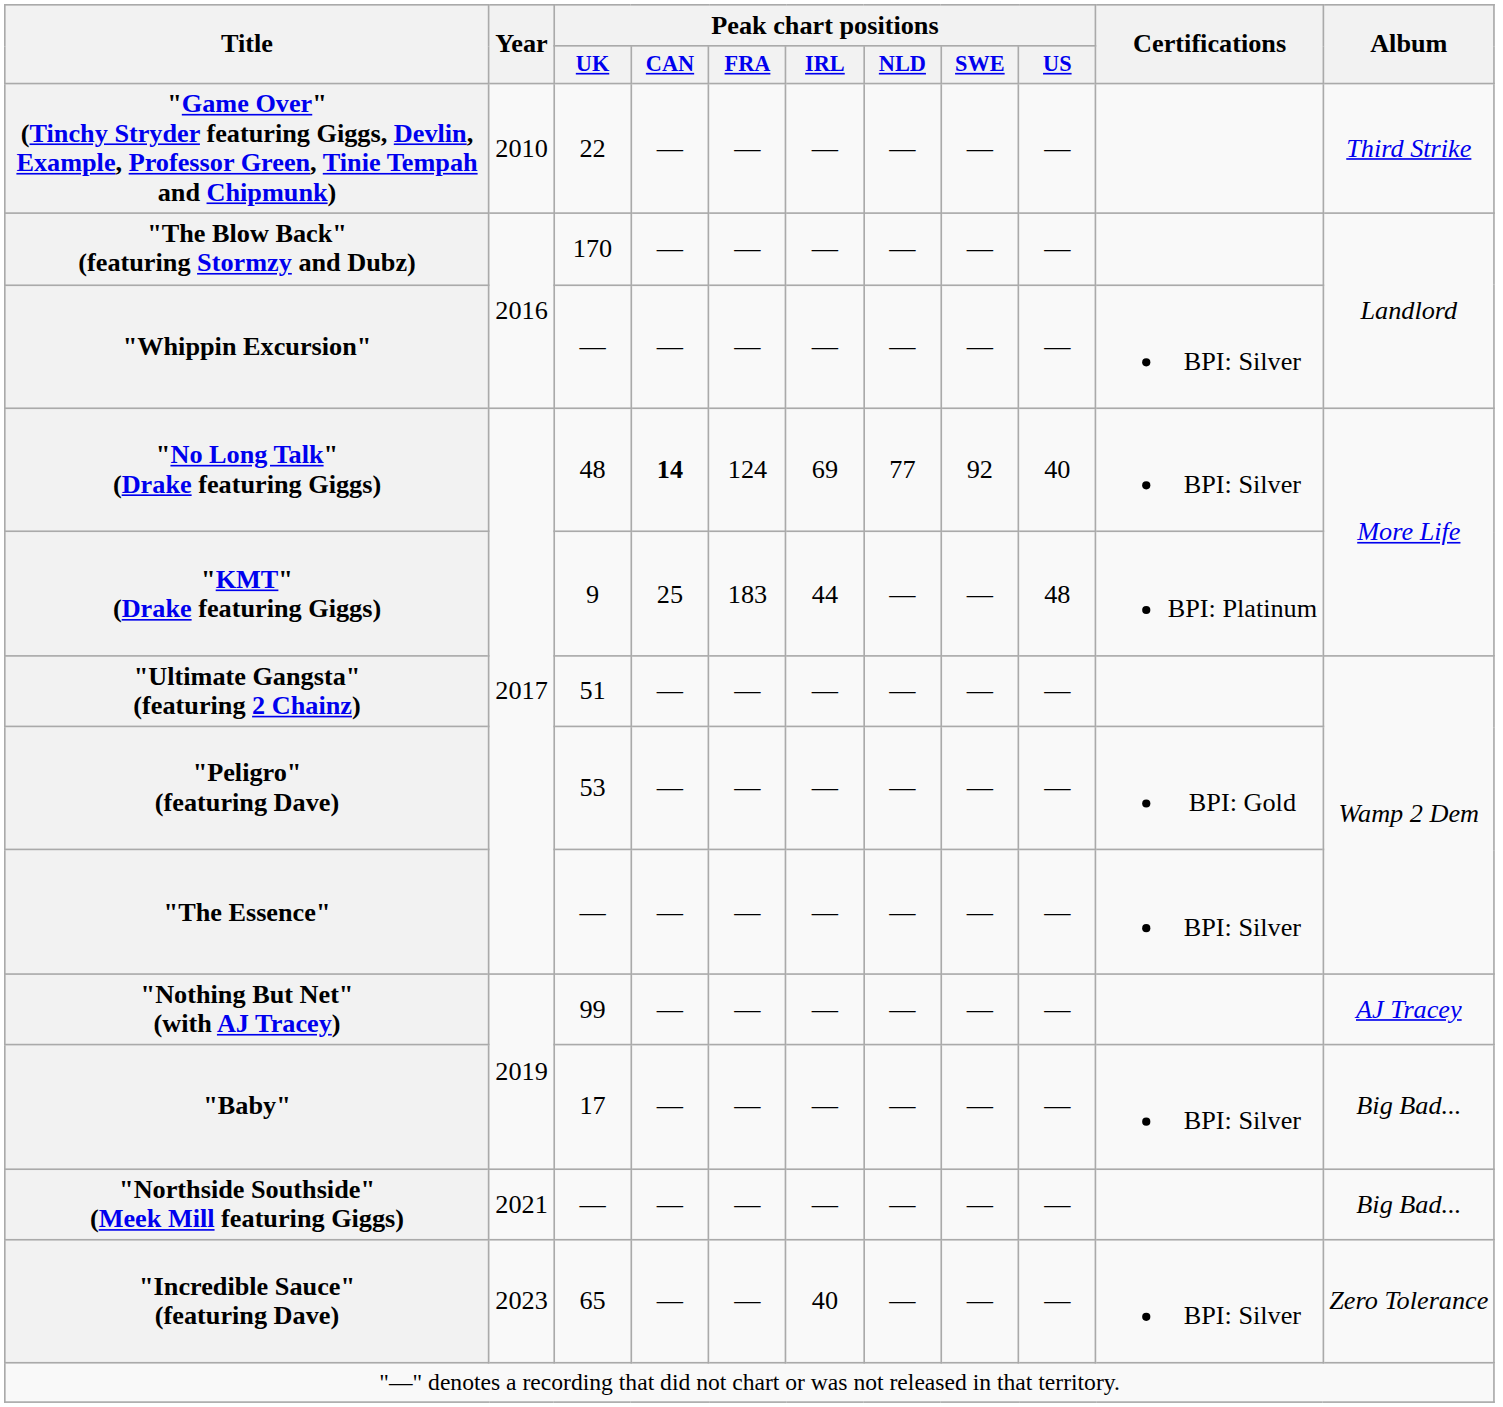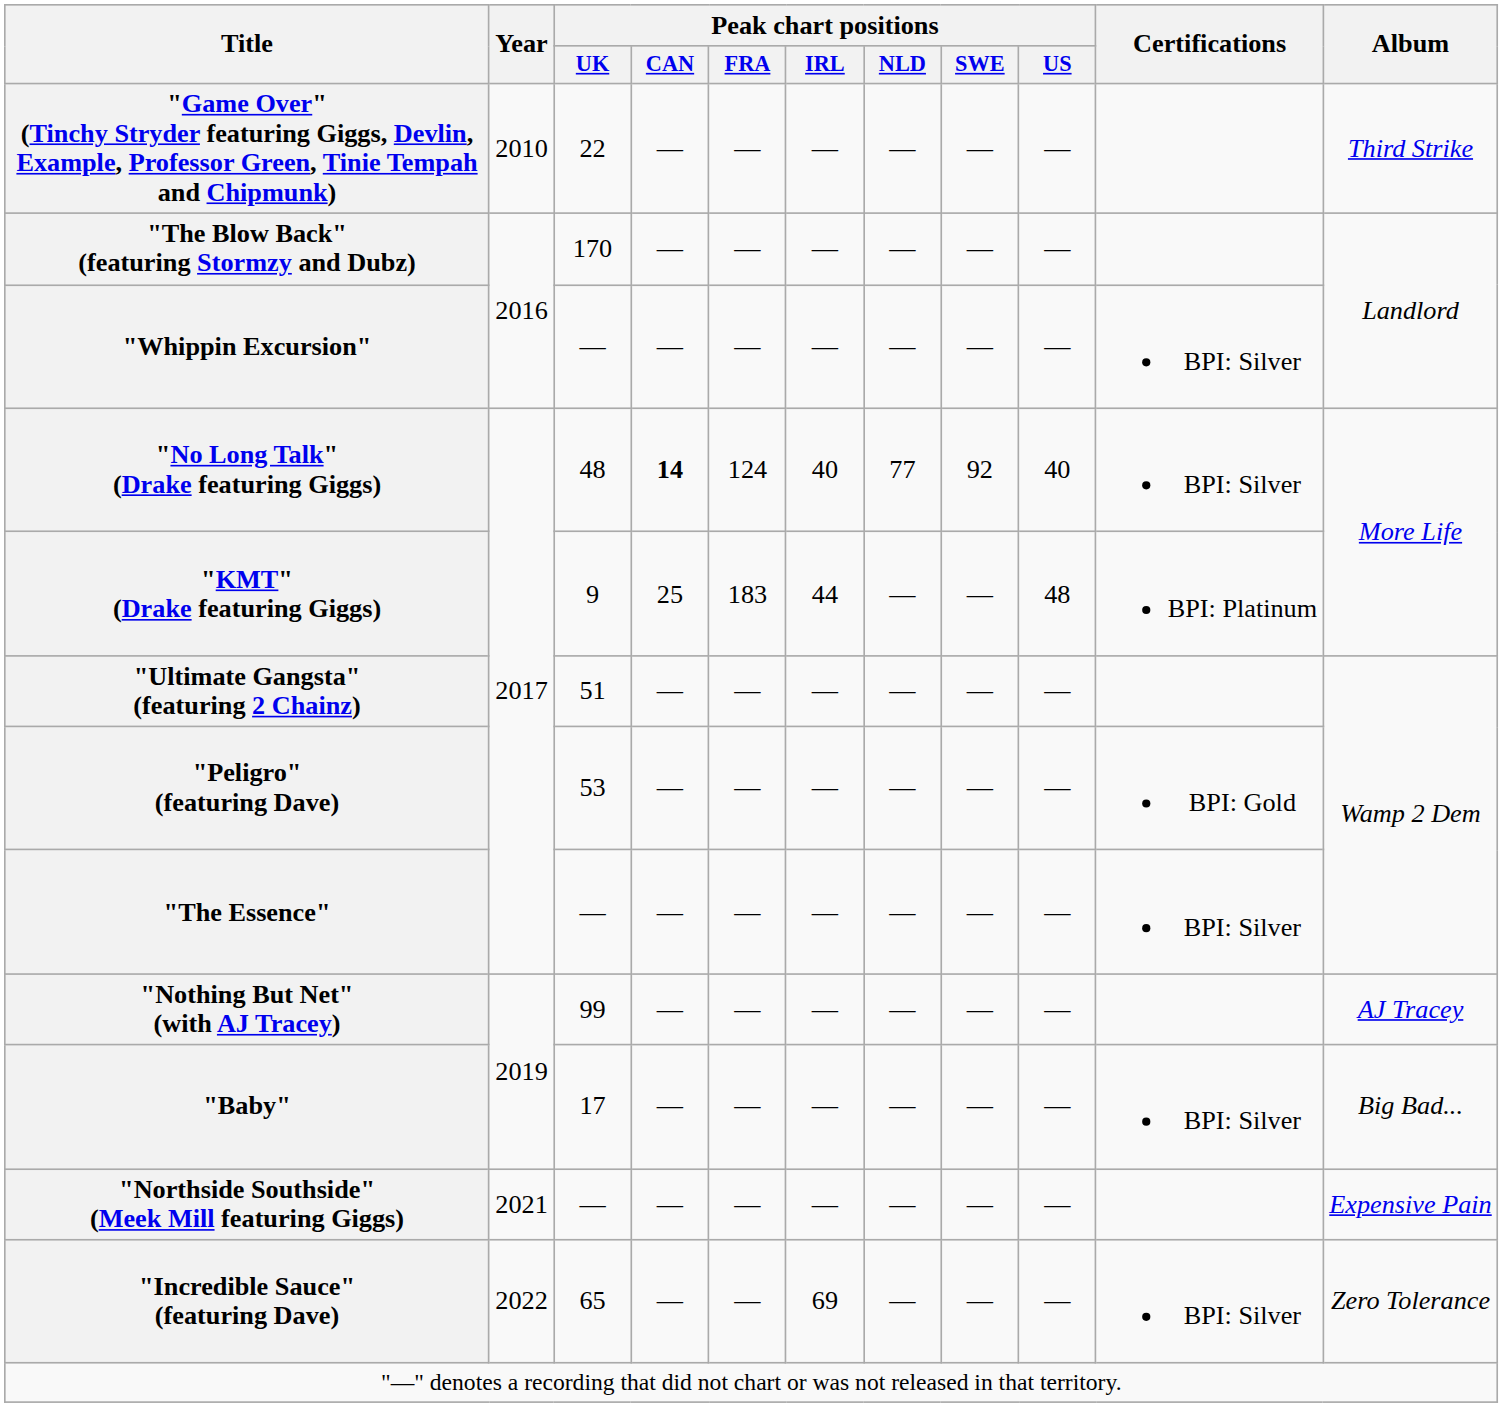"No Long Talk" (Drake featuring Giggs) | Peak chart positions / IRL: 69 -> 40
"Northside Southside" (Meek Mill featuring Giggs) | Album: Big Bad... -> Expensive Pain
"Incredible Sauce" (featuring Dave) | Year: 2023 -> 2022
"Incredible Sauce" (featuring Dave) | Peak chart positions / IRL: 40 -> 69
